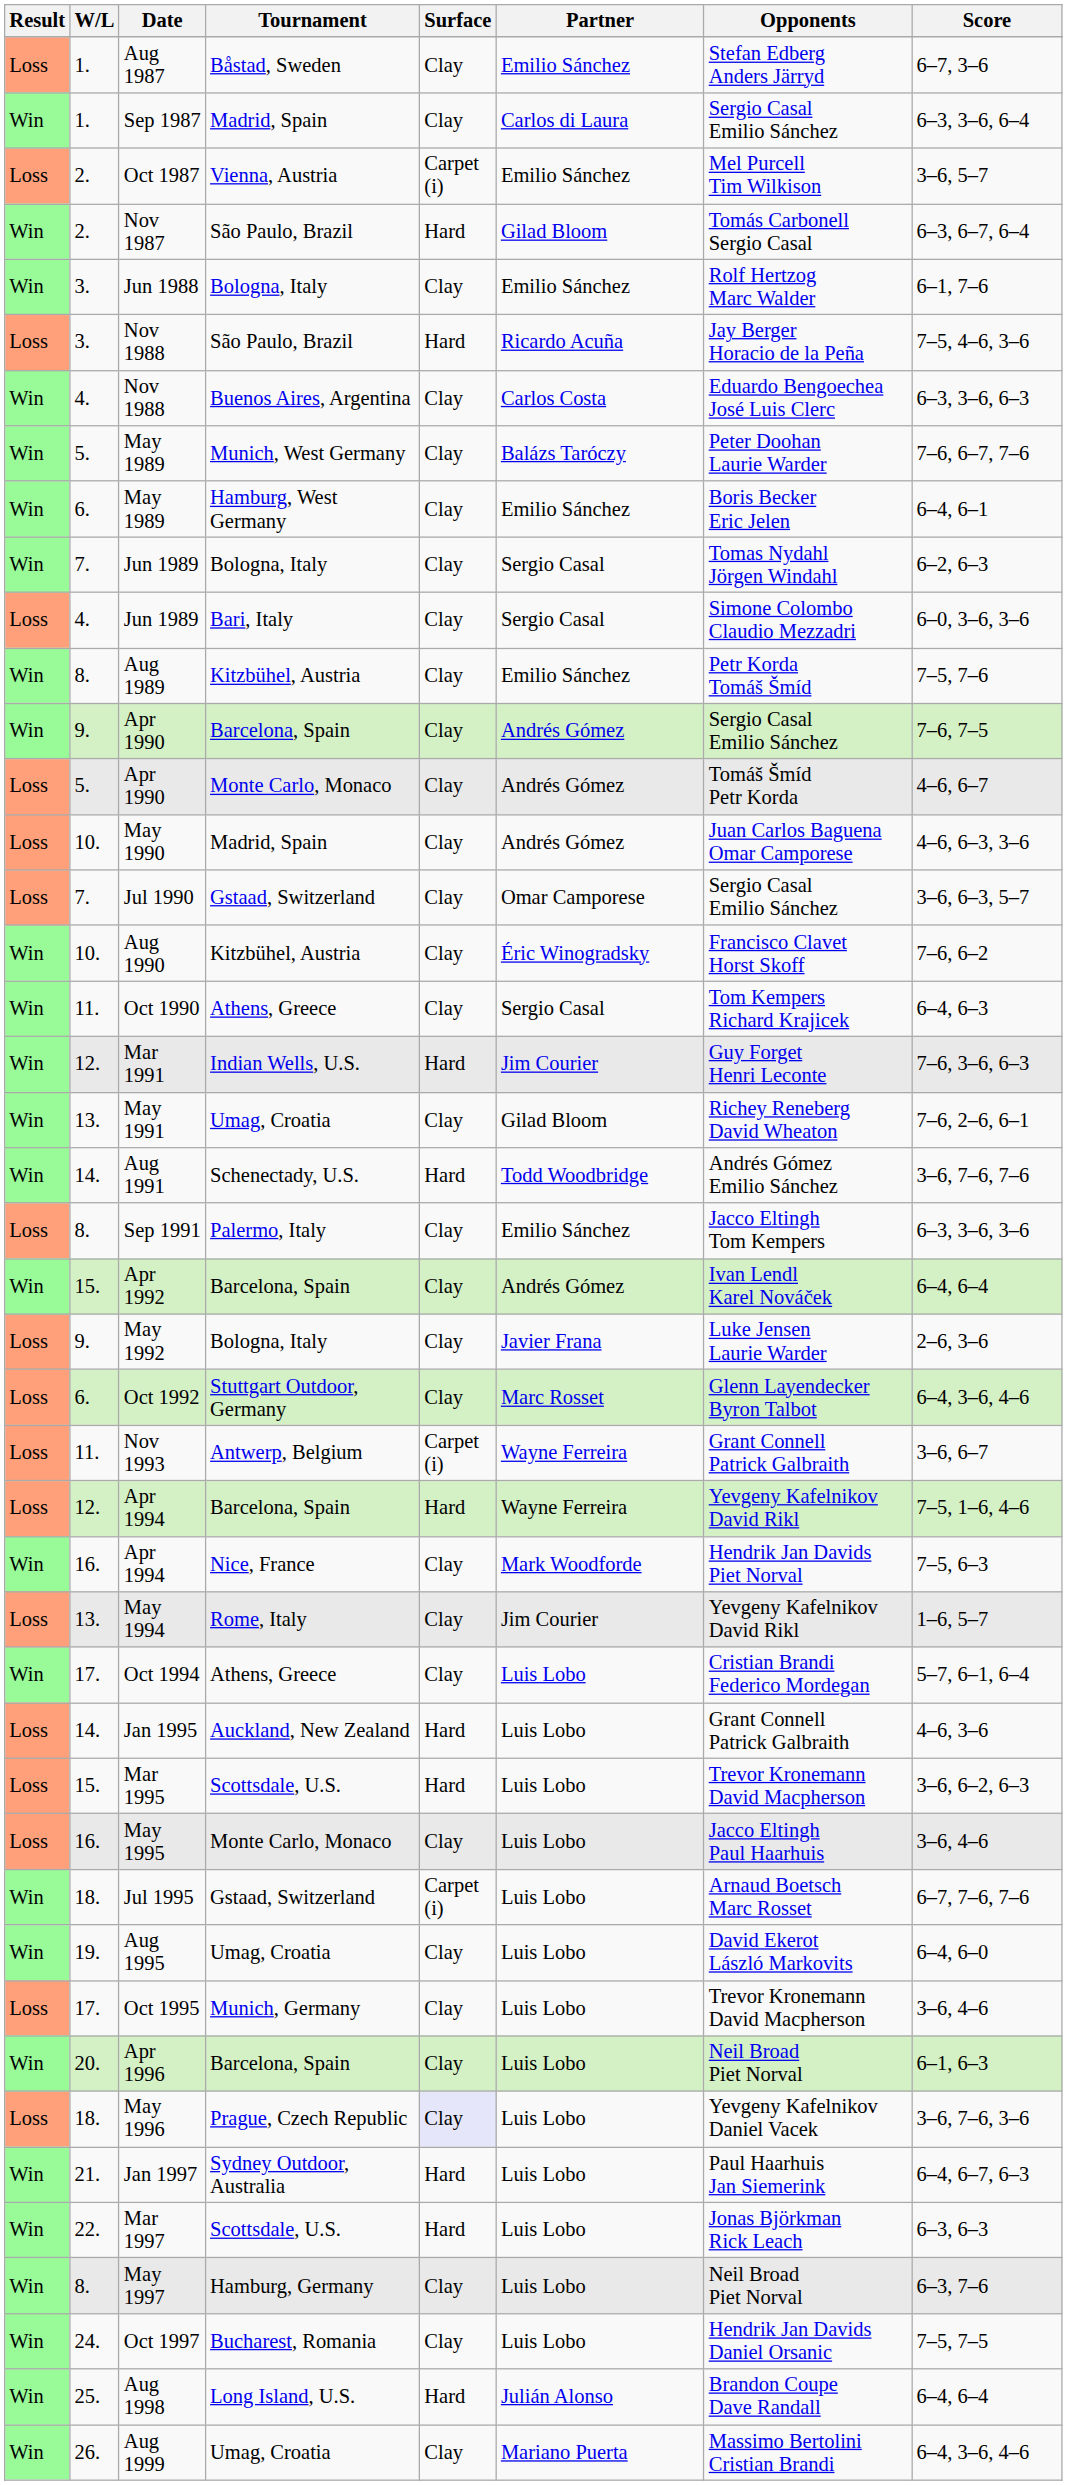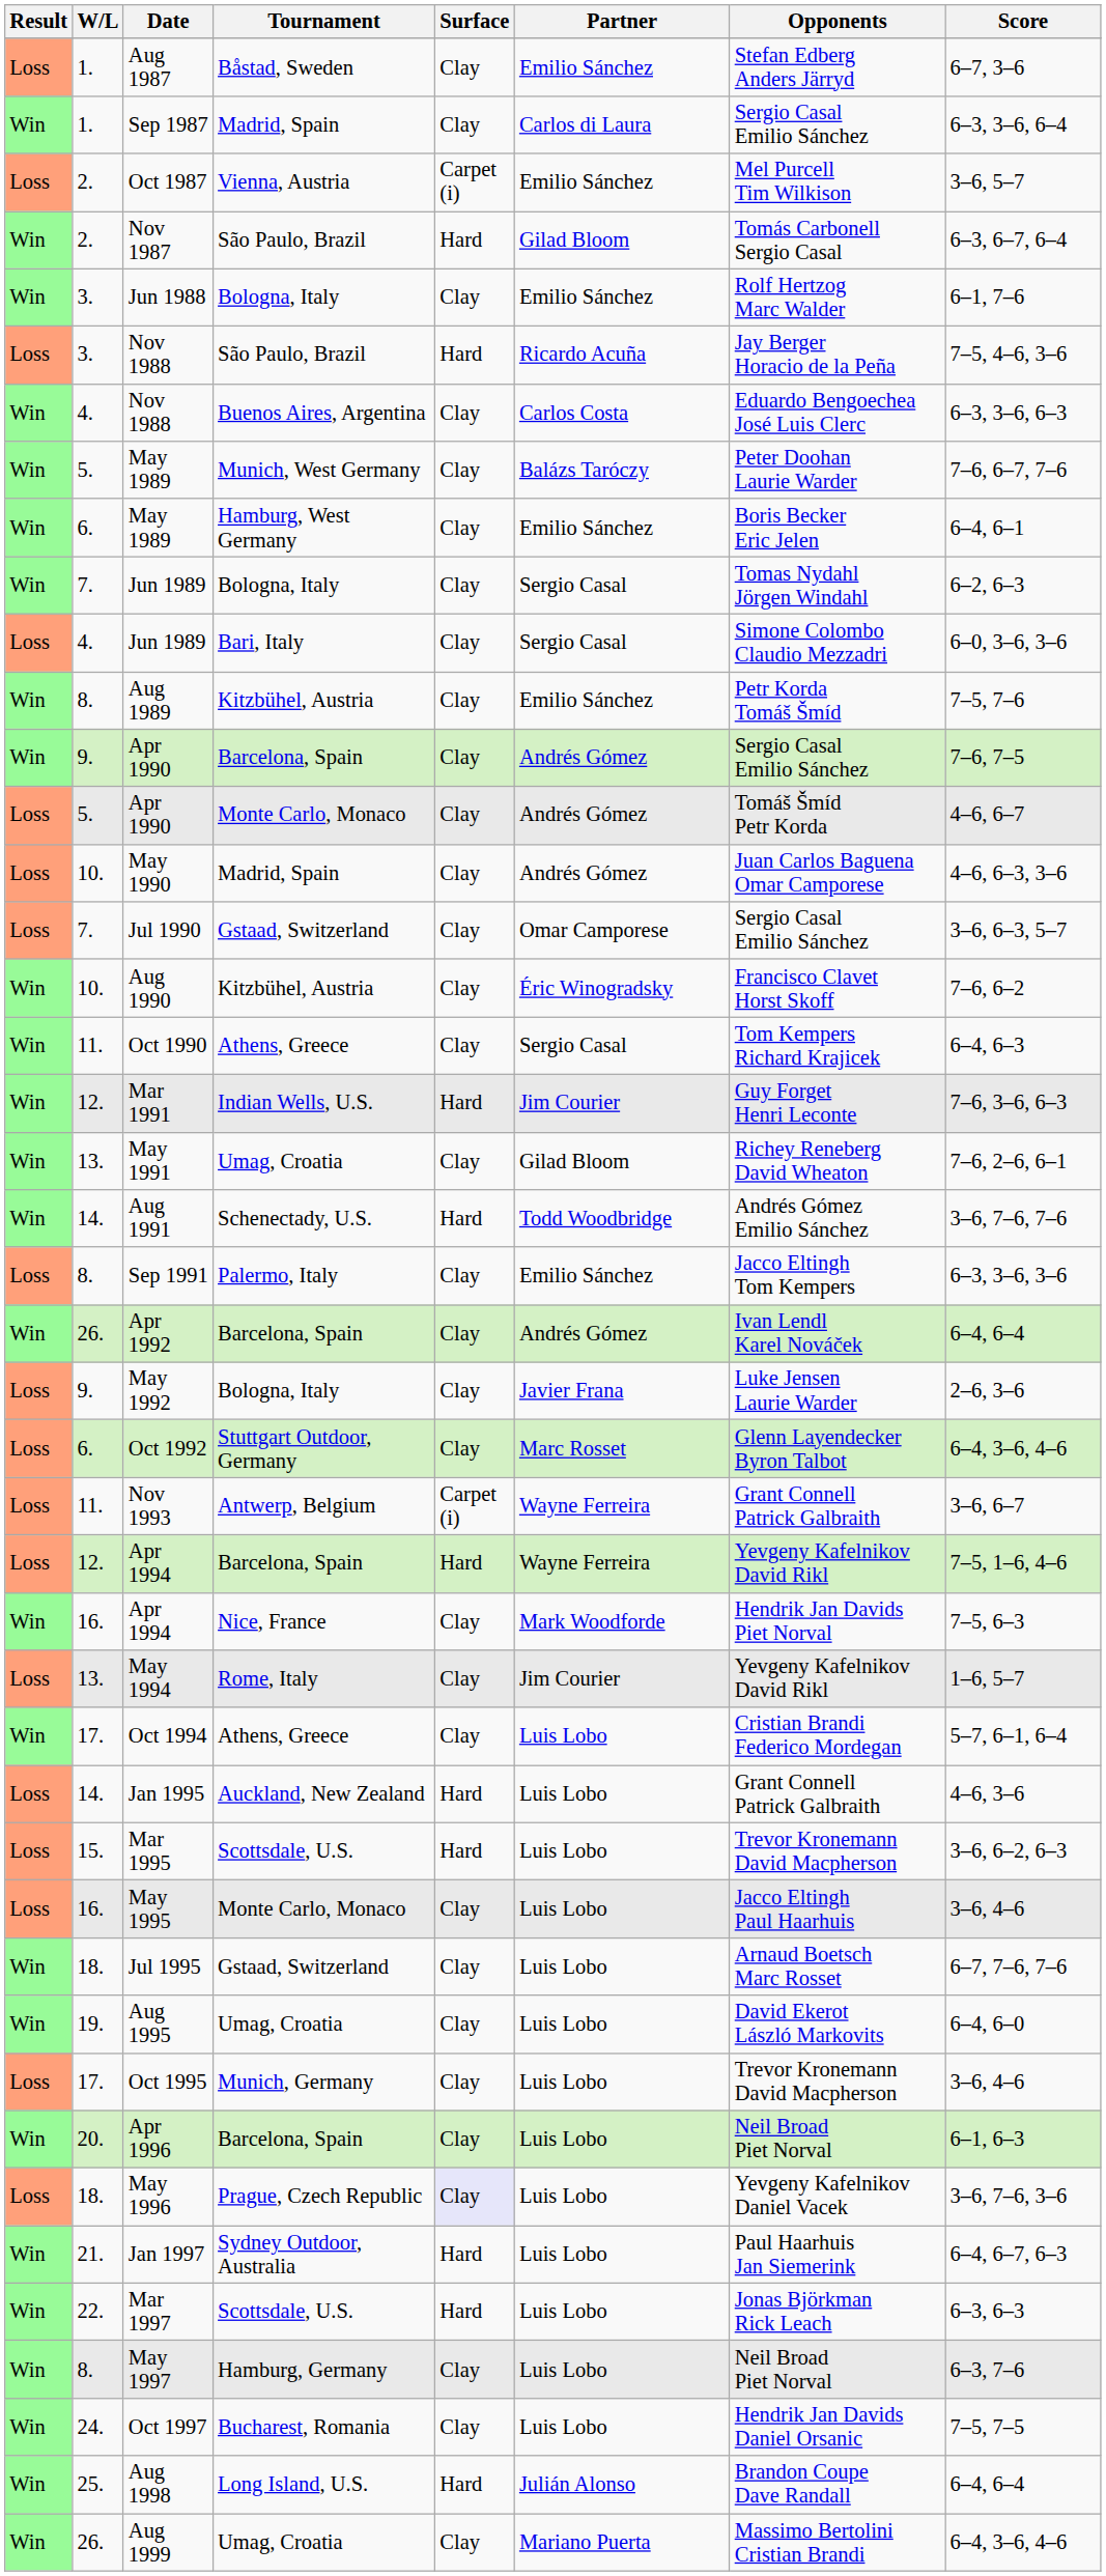Apr 1992 | W/L: 15. -> 26.
Jul 1995 | Surface: Carpet (i) -> Clay
